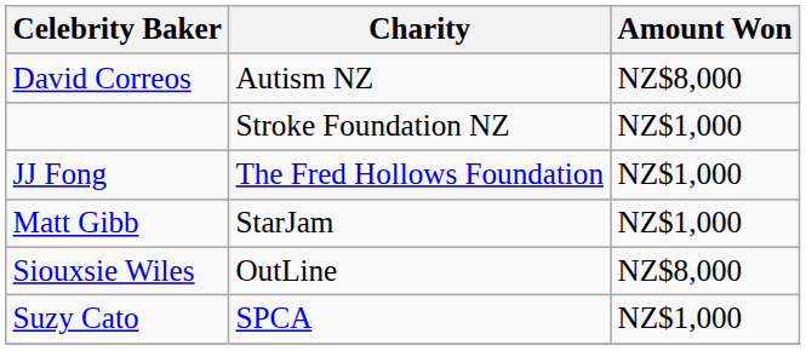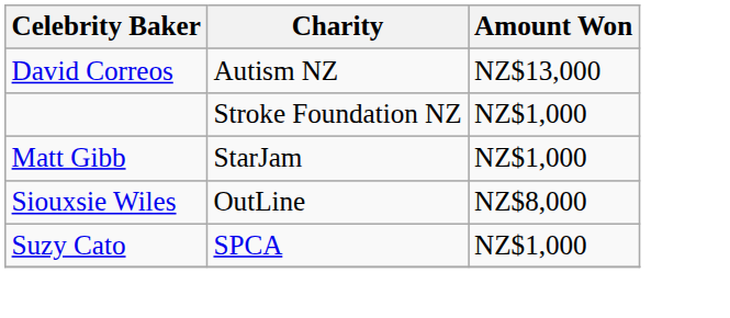David Correos | Amount Won: NZ$8,000 -> NZ$13,000
- row: JJ Fong | The Fred Hollows Foundation | NZ$1,000
